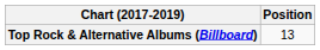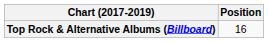Top Rock & Alternative Albums (Billboard) | Position: 13 -> 16
